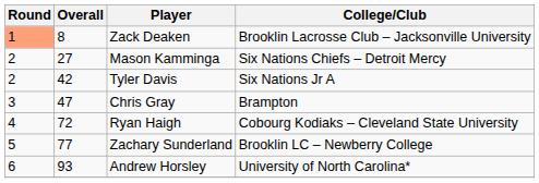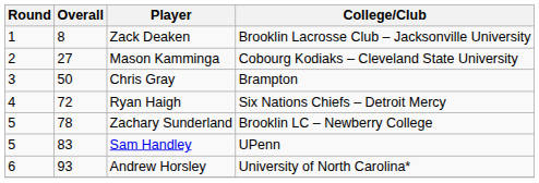Zack Deaken | Round: lightsalmon background -> no background
Mason Kamminga | College/Club: Six Nations Chiefs – Detroit Mercy -> Cobourg Kodiaks – Cleveland State University
- row: 2 | 42 | Tyler Davis | Six Nations Jr A
Chris Gray | Overall: 47 -> 50
Ryan Haigh | College/Club: Cobourg Kodiaks – Cleveland State University -> Six Nations Chiefs – Detroit Mercy
Zachary Sunderland | Overall: 77 -> 78
+ row: 5 | 83 | Sam Handley | UPenn
